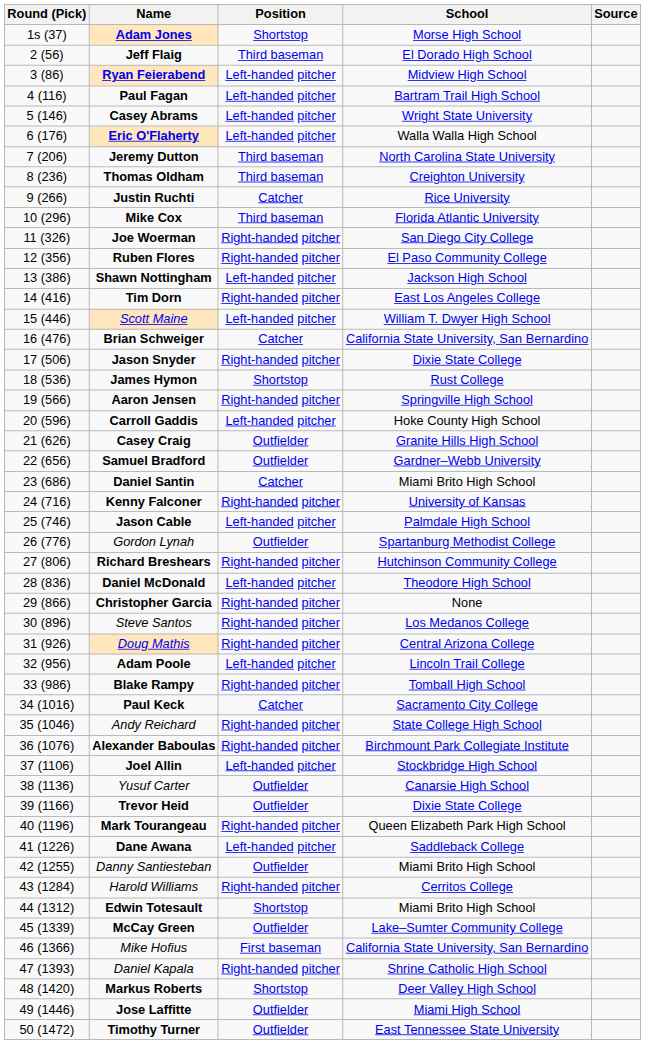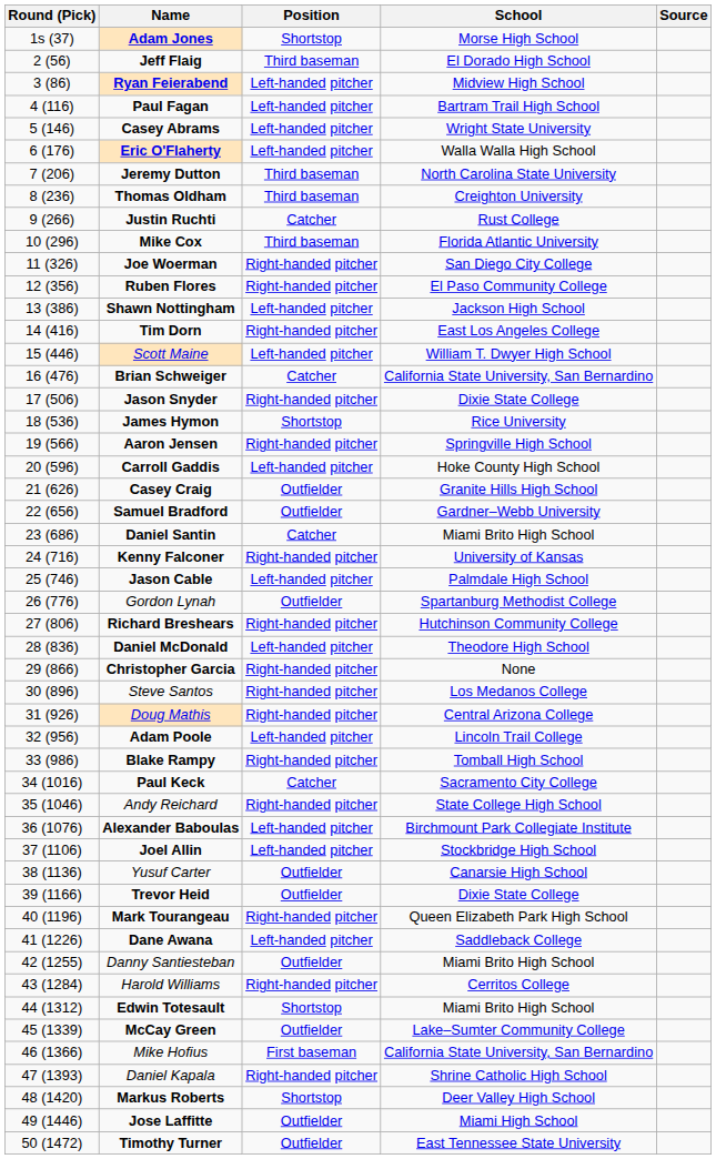Justin Ruchti | School: Rice University -> Rust College
James Hymon | School: Rust College -> Rice University
Alexander Baboulas | Position: Right-handed pitcher -> Left-handed pitcher
